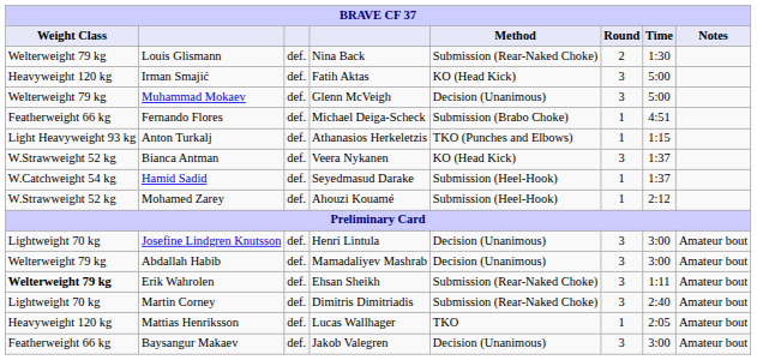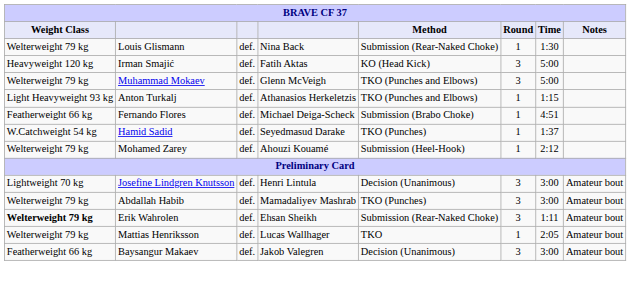Louis Glismann | Round: 2 -> 1
Muhammad Mokaev | Method: Decision (Unanimous) -> TKO (Punches and Elbows)
rows swapped: Anton Turkalj <-> Fernando Flores
- row: W.Strawweight 52 kg | Bianca Antman | def. | Veera Nykanen | KO (Head Kick) | 3 | 1:37
Hamid Sadid | Method: Submission (Heel-Hook) -> TKO (Punches)
Mohamed Zarey | Weight Class: W.Strawweight 52 kg -> Welterweight 79 kg
Abdallah Habib | Method: Decision (Unanimous) -> TKO (Punches)
- row: Lightweight 70 kg | Martin Corney | def. | Dimitris Dimitriadis | Submission (Rear-Naked Choke) | 3 | 2:40 | Amateur bout
Mattias Henriksson | Weight Class: Heavyweight 120 kg -> Welterweight 79 kg
